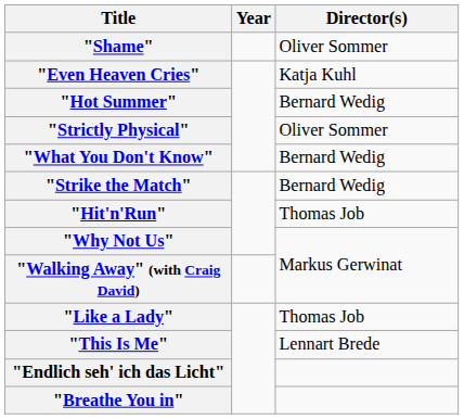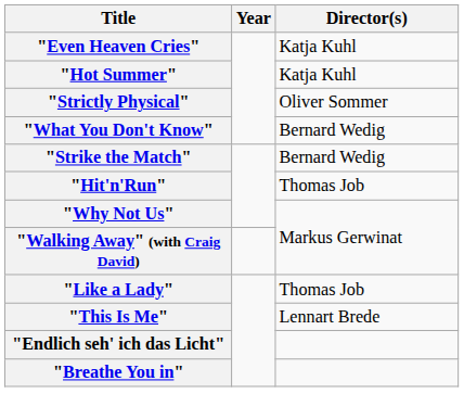- row: "Shame" | Oliver Sommer
"Hot Summer" | Director(s): Bernard Wedig -> Katja Kuhl
